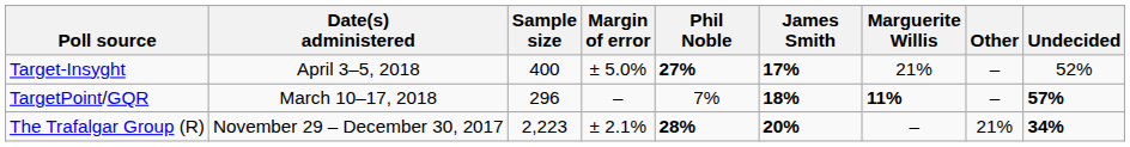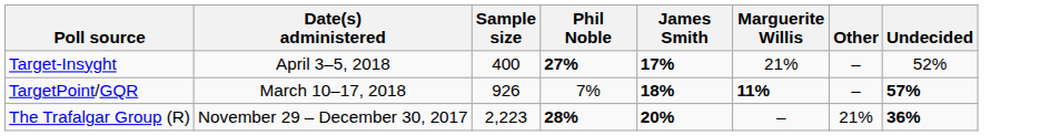- column: Margin of error | ± 5.0% | – | ± 2.1%
TargetPoint/GQR | Sample size: 296 -> 926
The Trafalgar Group (R) | Undecided: 34% -> 36%
